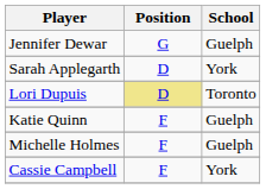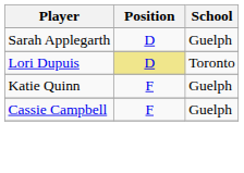- row: Jennifer Dewar | G | Guelph
Sarah Applegarth | School: York -> Guelph
- row: Michelle Holmes | F | Guelph
Cassie Campbell | School: York -> Guelph
